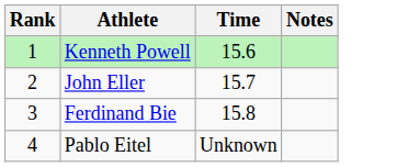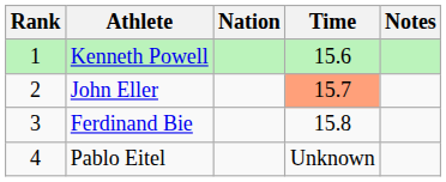+ column: Nation
John Eller | Time: no background -> lightsalmon background
